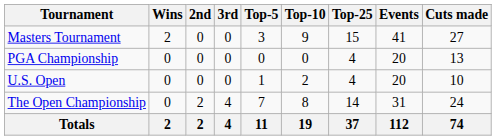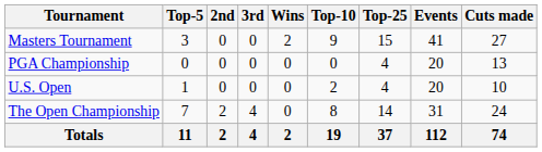columns swapped: Wins <-> Top-5
